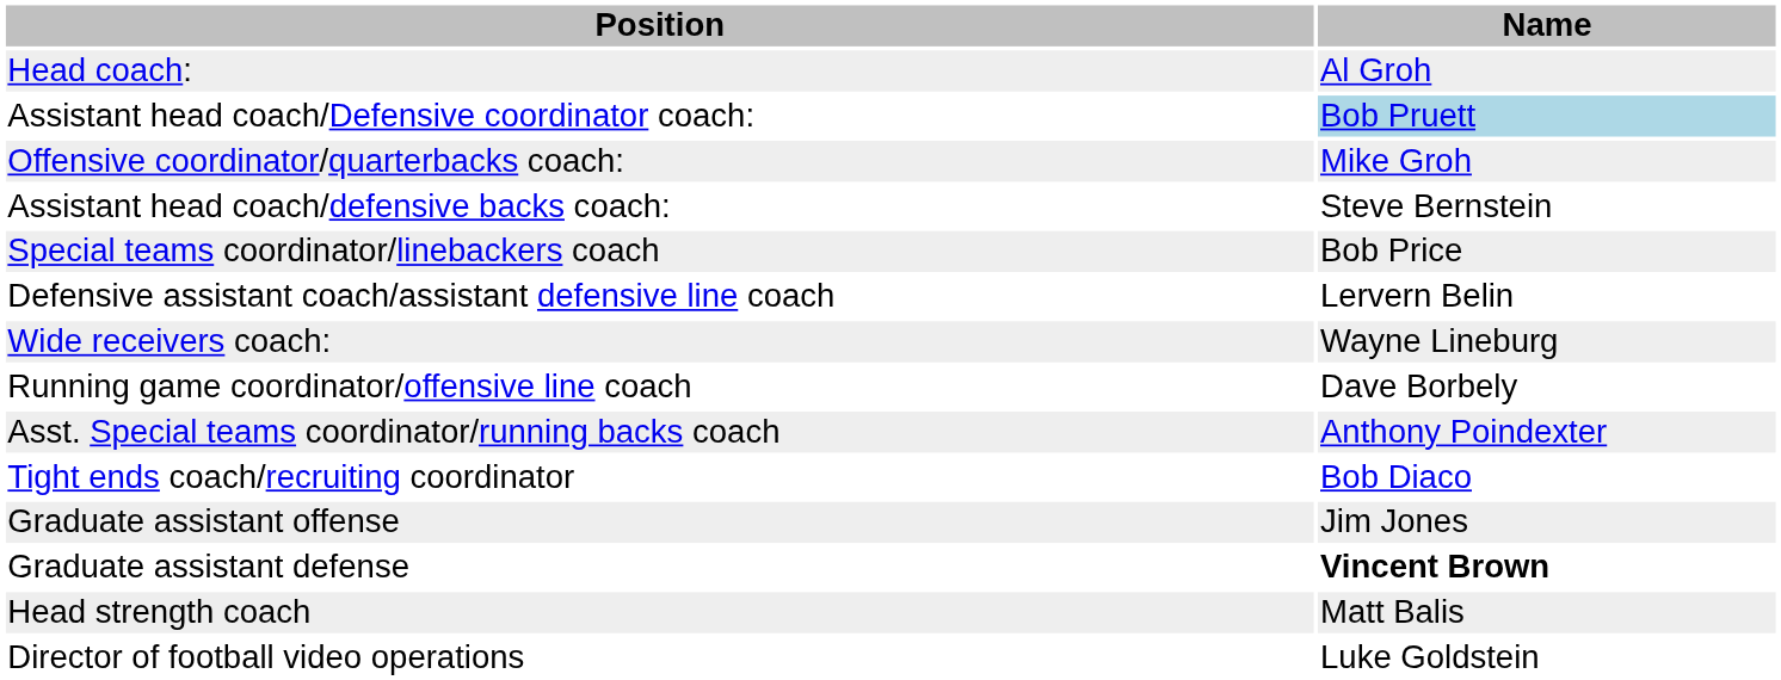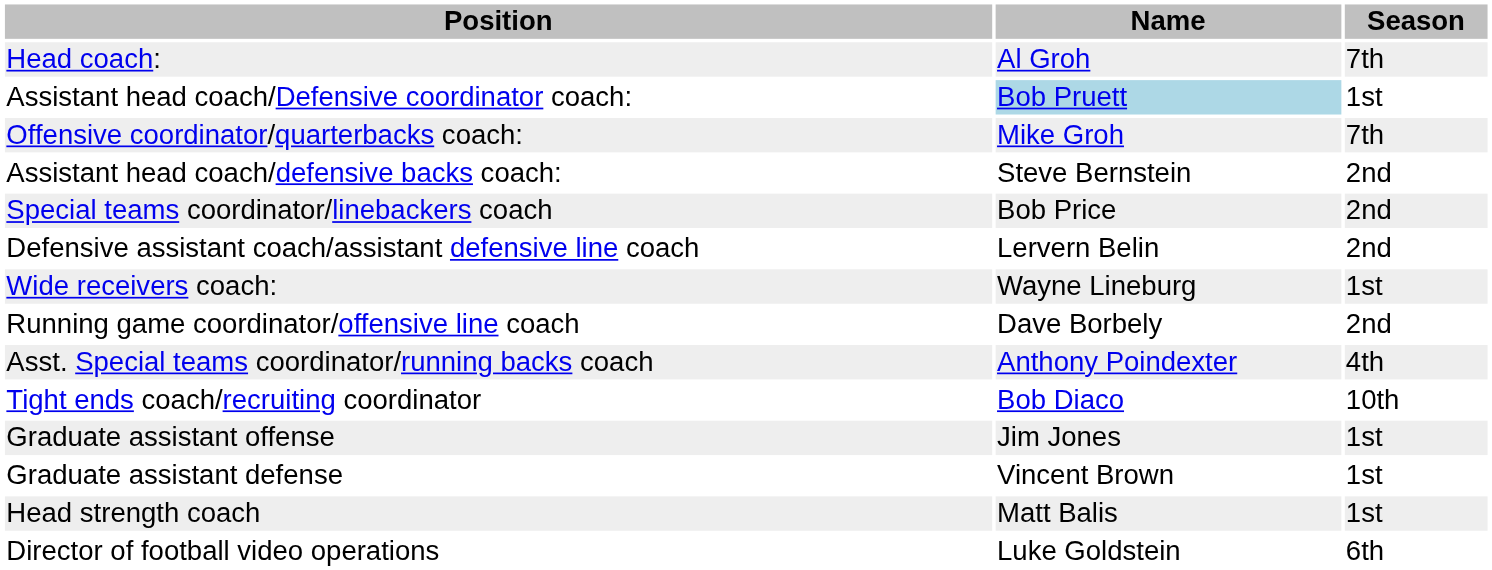+ column: Season | 7th | 1st | 7th | 2nd | 2nd | 2nd | 1st | 2nd | 4th | 10th | 1st | 1st | 1st | 6th
Graduate assistant defense | Name: bold -> normal
